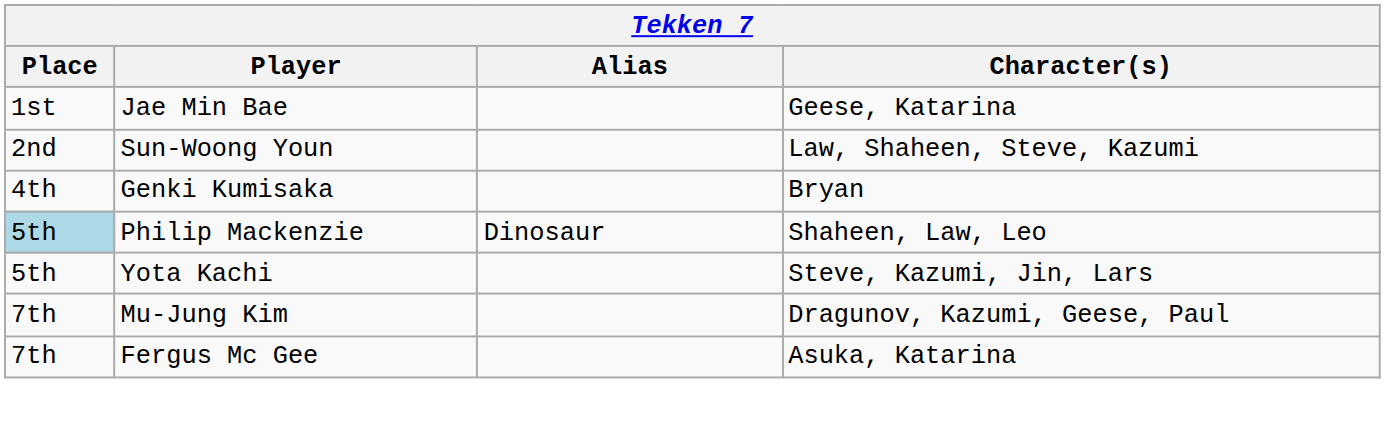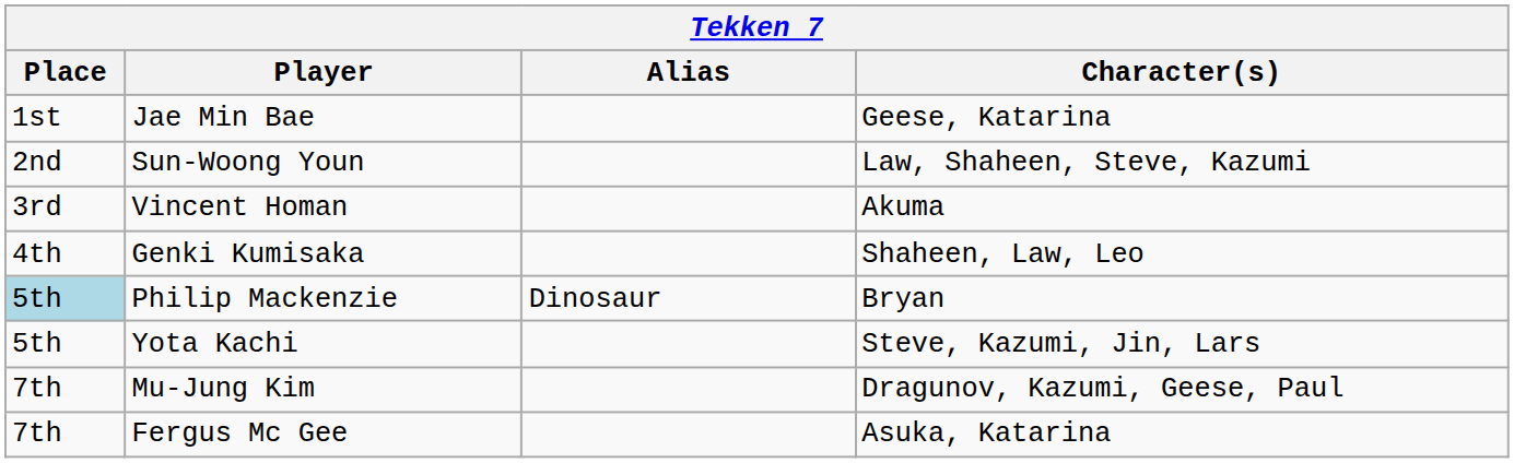+ row: 3rd | Vincent Homan | Akuma
Genki Kumisaka | Character(s): Bryan -> Shaheen, Law, Leo
Philip Mackenzie | Character(s): Shaheen, Law, Leo -> Bryan
